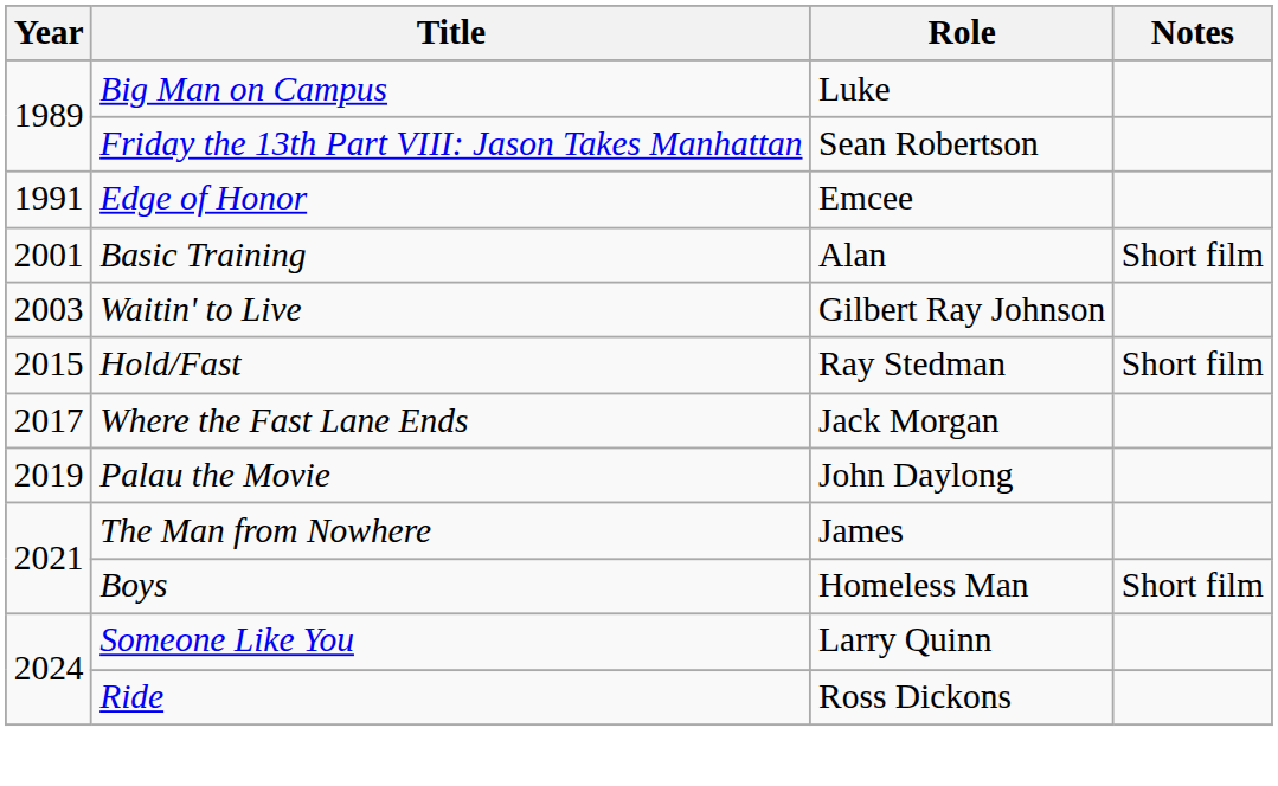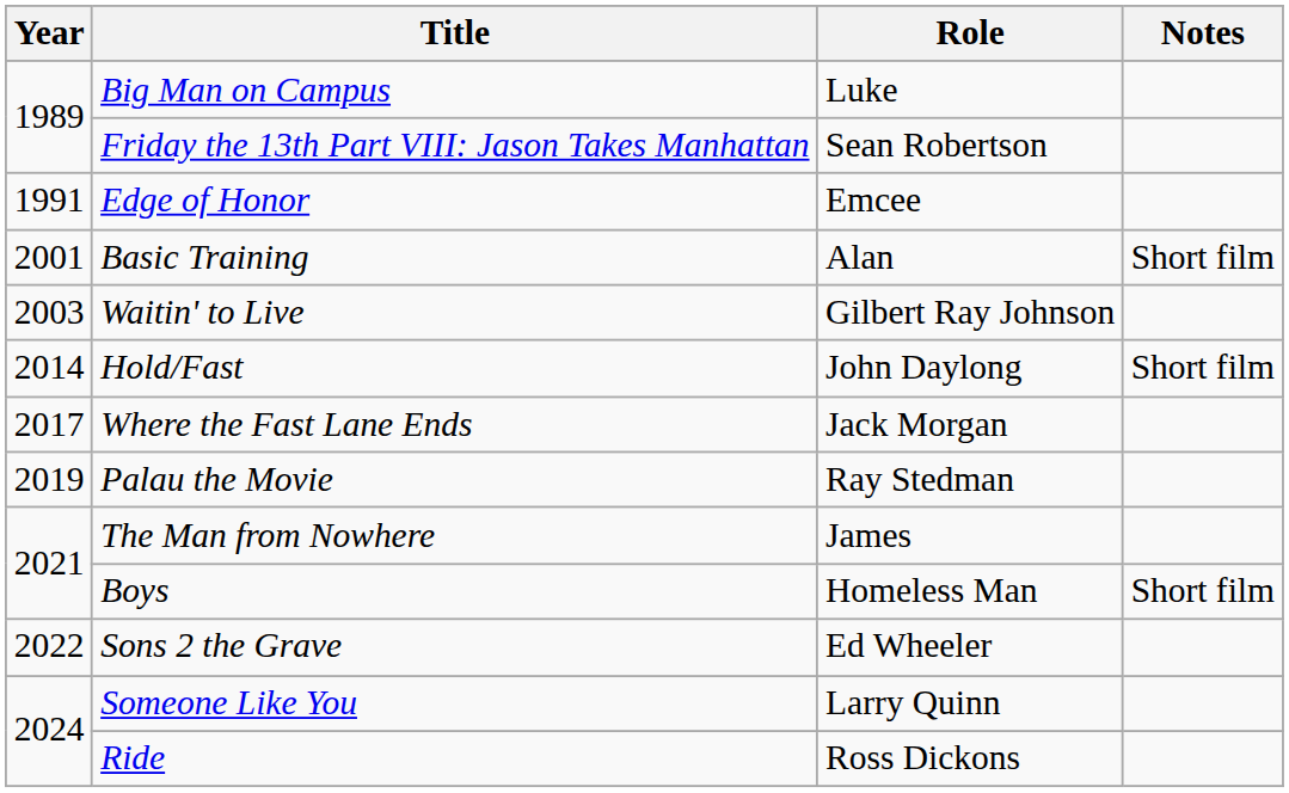Hold/Fast | Year: 2015 -> 2014
Hold/Fast | Role: Ray Stedman -> John Daylong
Palau the Movie | Role: John Daylong -> Ray Stedman
+ row: 2022 | Sons 2 the Grave | Ed Wheeler
